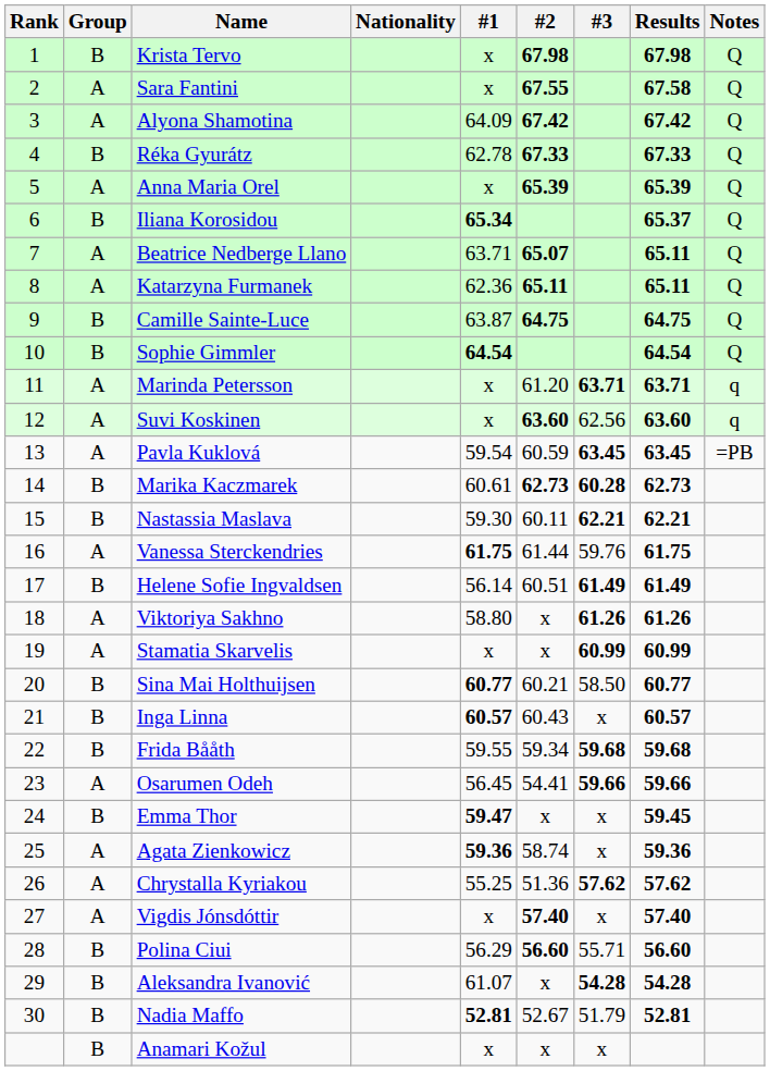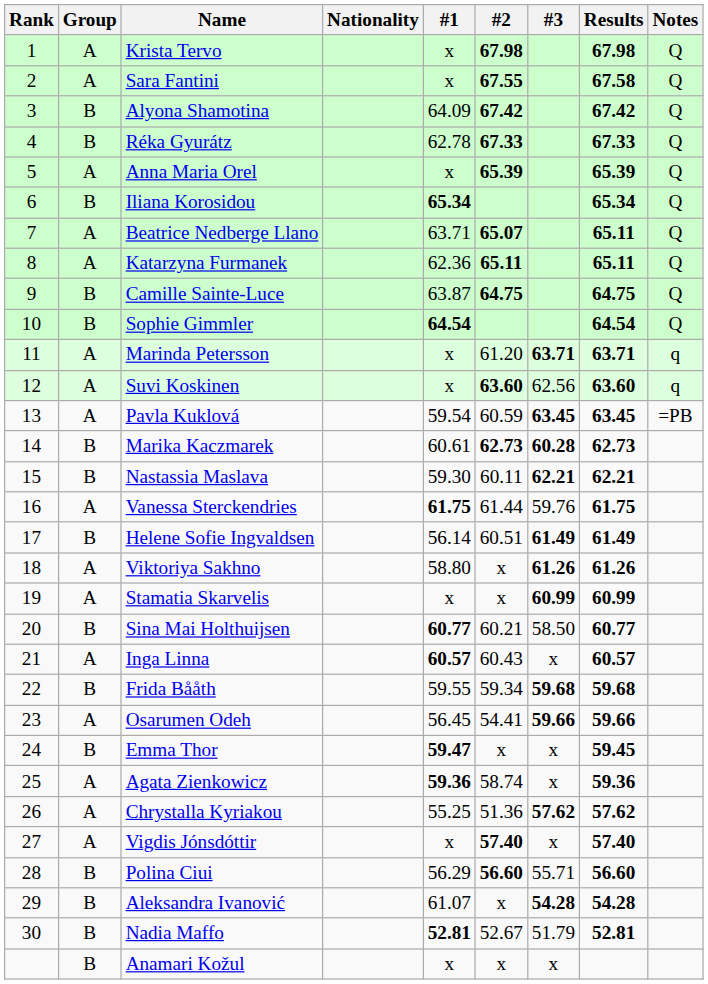Krista Tervo | Group: B -> A
Alyona Shamotina | Group: A -> B
Iliana Korosidou | Results: 65.37 -> 65.34
Inga Linna | Group: B -> A
